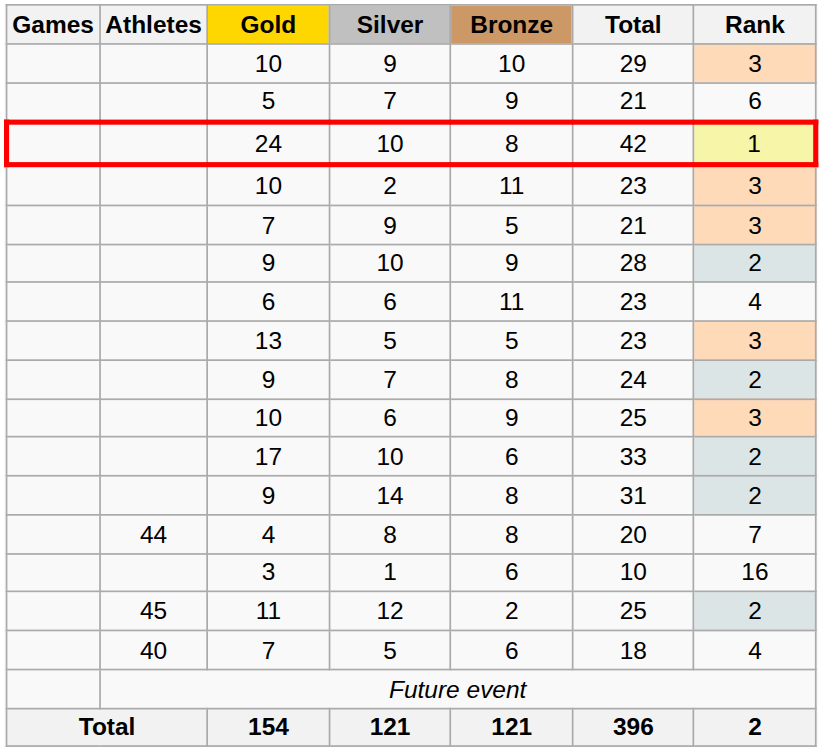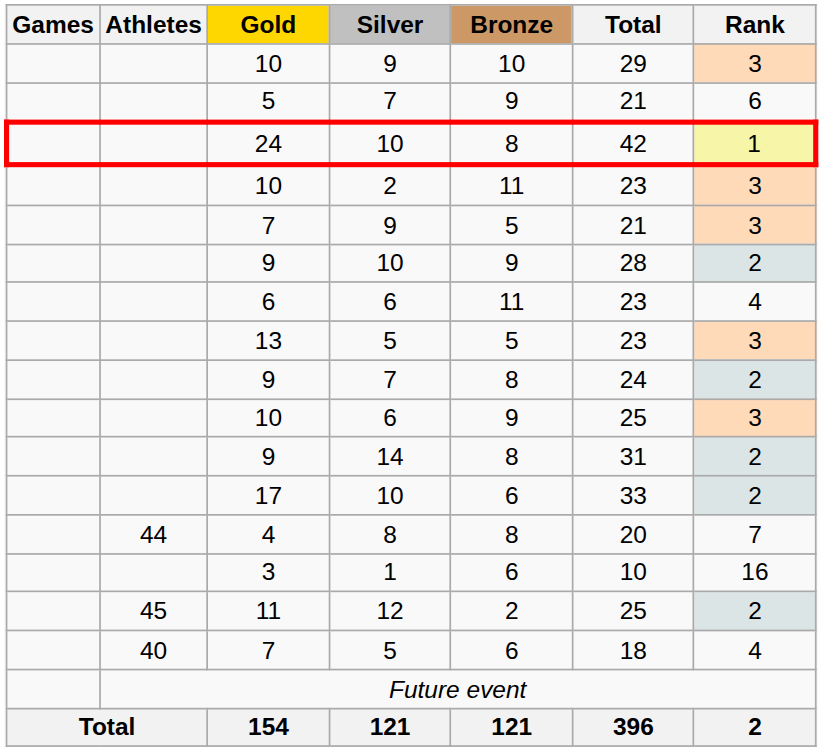rows swapped: 17 <-> 9 / 14
